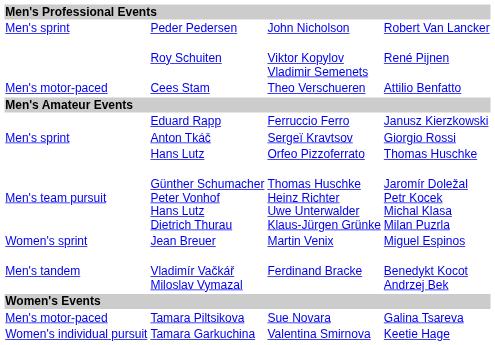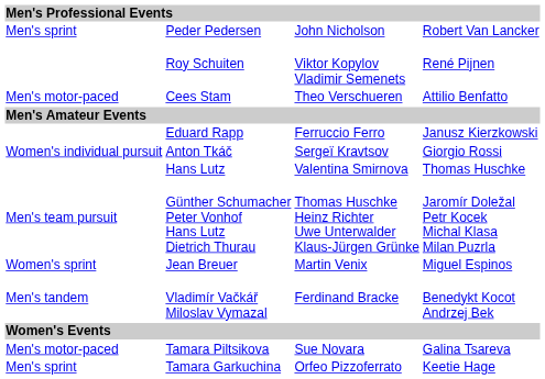Anton Tkáč | column 1: Men's sprint -> Women's individual pursuit
Hans Lutz | column 3: Orfeo Pizzoferrato -> Valentina Smirnova
Tamara Garkuchina | column 1: Women's individual pursuit -> Men's sprint
Tamara Garkuchina | column 3: Valentina Smirnova -> Orfeo Pizzoferrato
